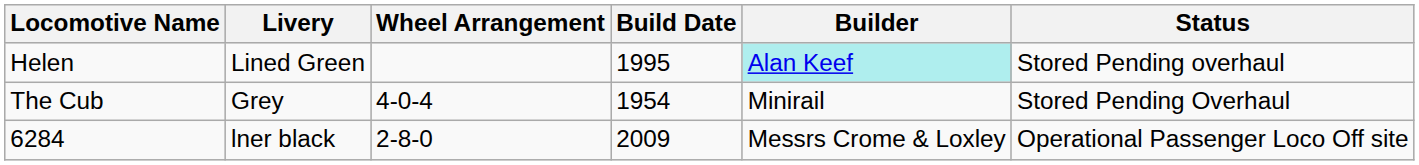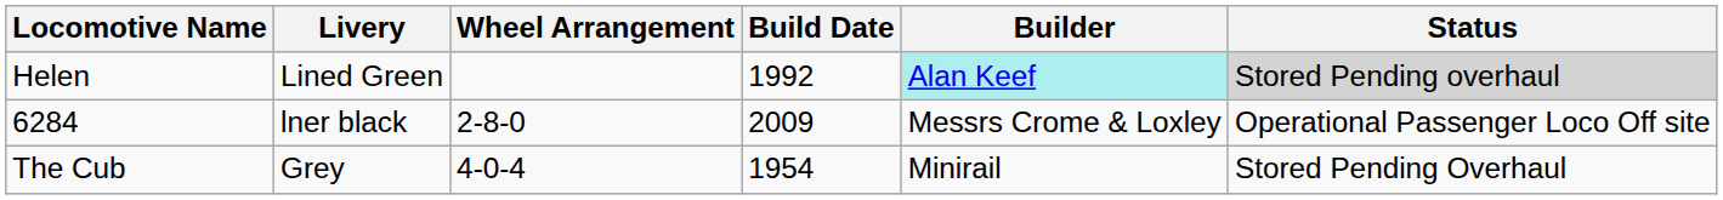Helen | Build Date: 1995 -> 1992
Helen | Status: no background -> lightgrey background
rows swapped: The Cub <-> 6284
